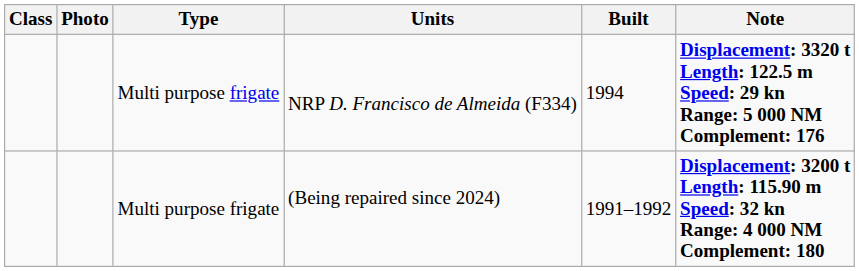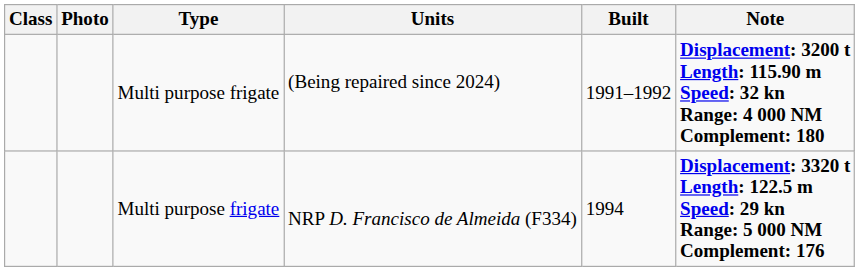rows swapped: NRP D. Francisco de Almeida (F334) <-> (Being repaired since 2024)
